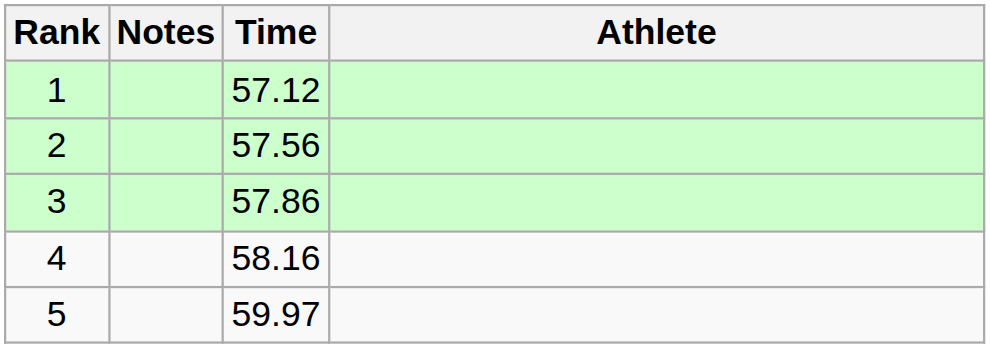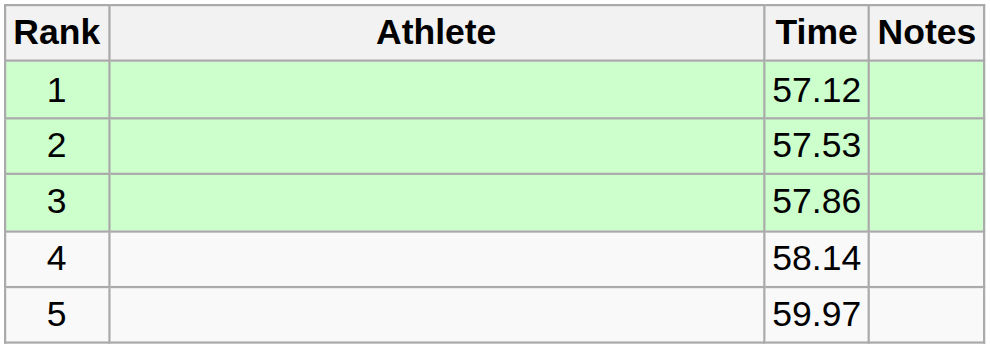columns swapped: Athlete <-> Notes
2 | Time: 57.56 -> 57.53
4 | Time: 58.16 -> 58.14
